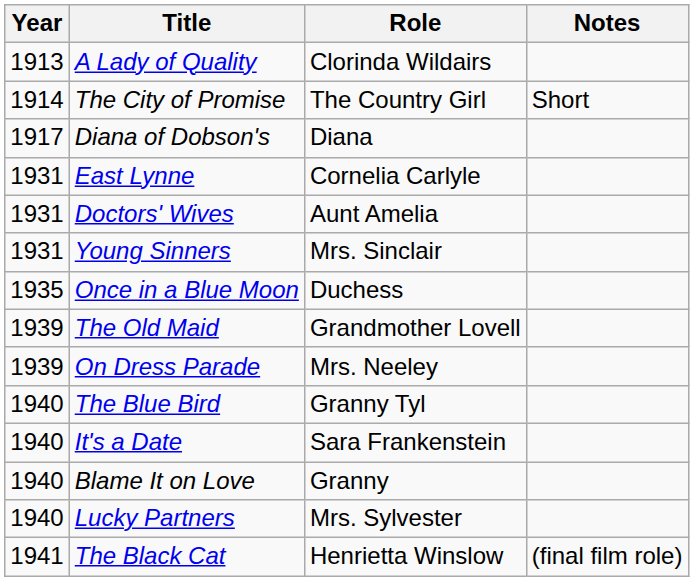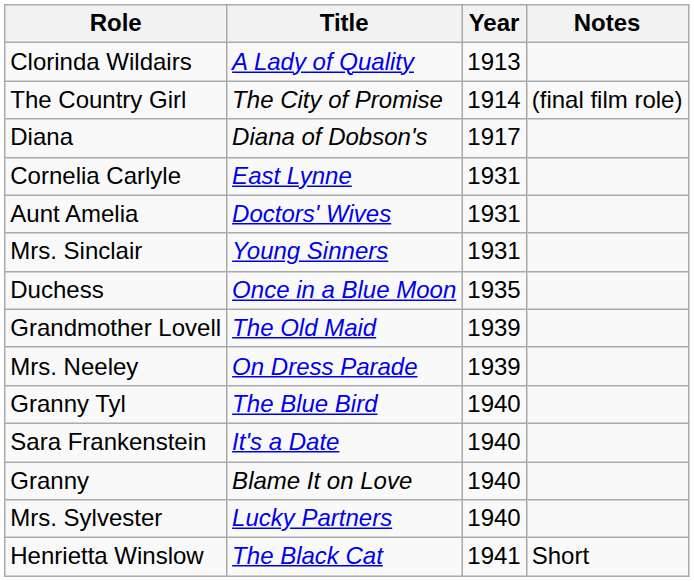columns swapped: Year <-> Role
The City of Promise | Notes: Short -> (final film role)
The Black Cat | Notes: (final film role) -> Short
